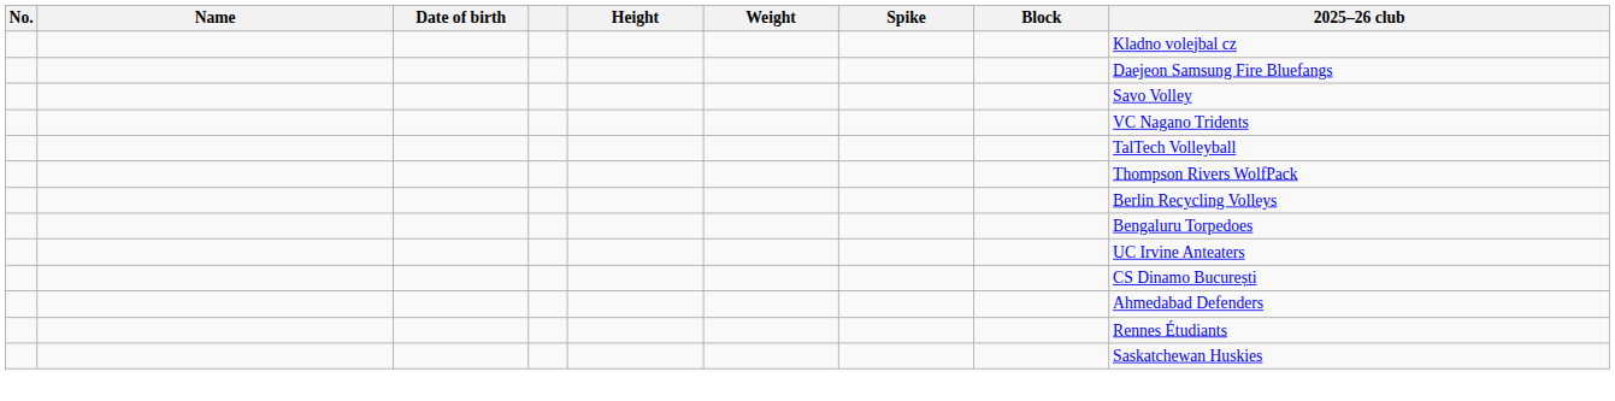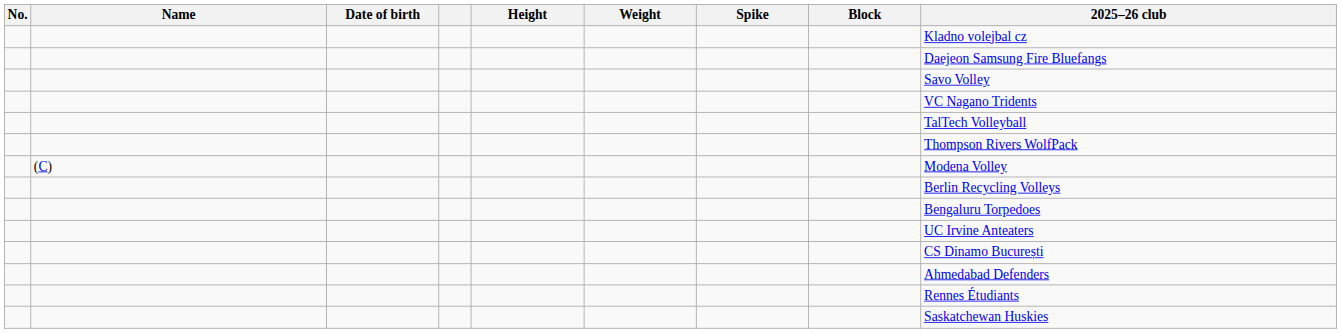+ row: (C) | Modena Volley
